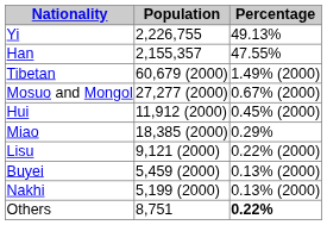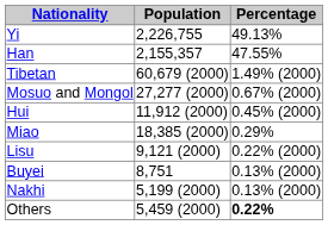Buyei | Population: 5,459 (2000) -> 8,751
Others | Population: 8,751 -> 5,459 (2000)
